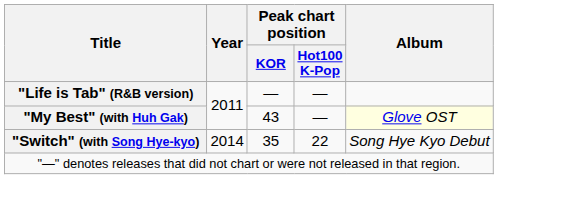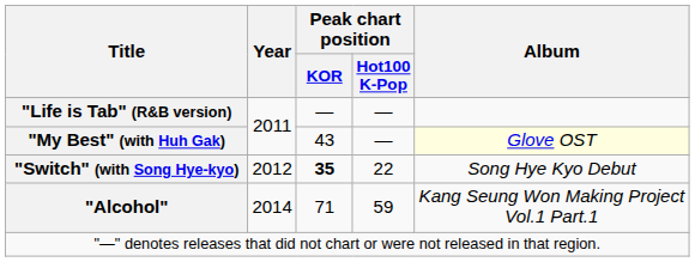"Switch" (with Song Hye-kyo) | Year: 2014 -> 2012
"Switch" (with Song Hye-kyo) | Peak chart position / KOR: normal -> bold
+ row: "Alcohol" | 2014 | 71 | 59 | Kang Seung Won Making Project Vol.1 Part.1
